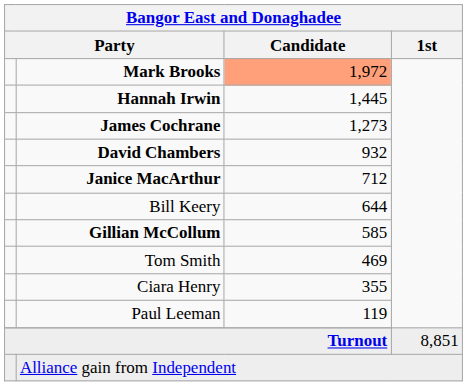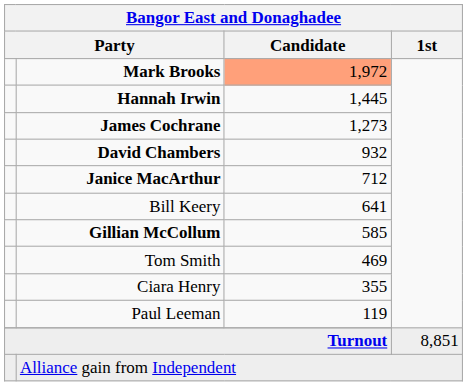Bill Keery | Bangor East and Donaghadee / Candidate: 644 -> 641
